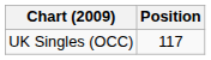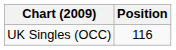UK Singles (OCC) | Position: 117 -> 116
